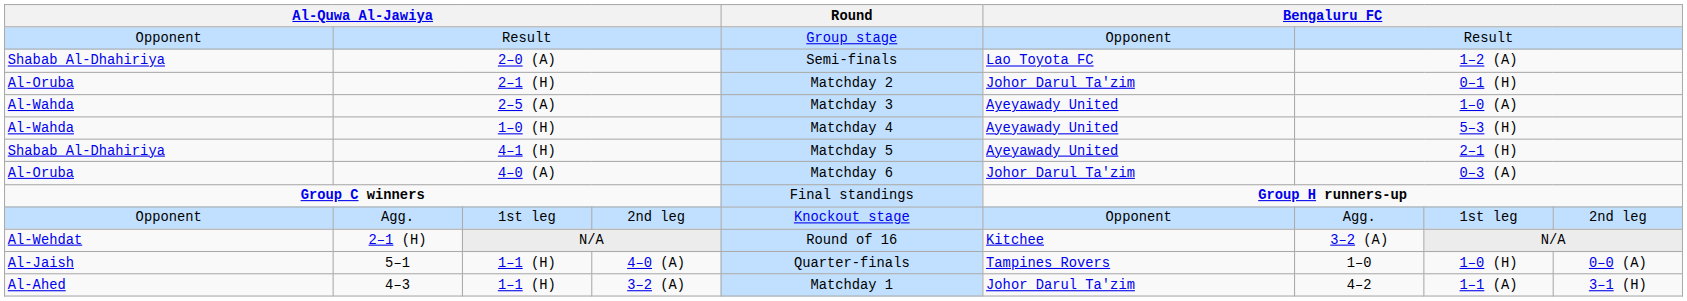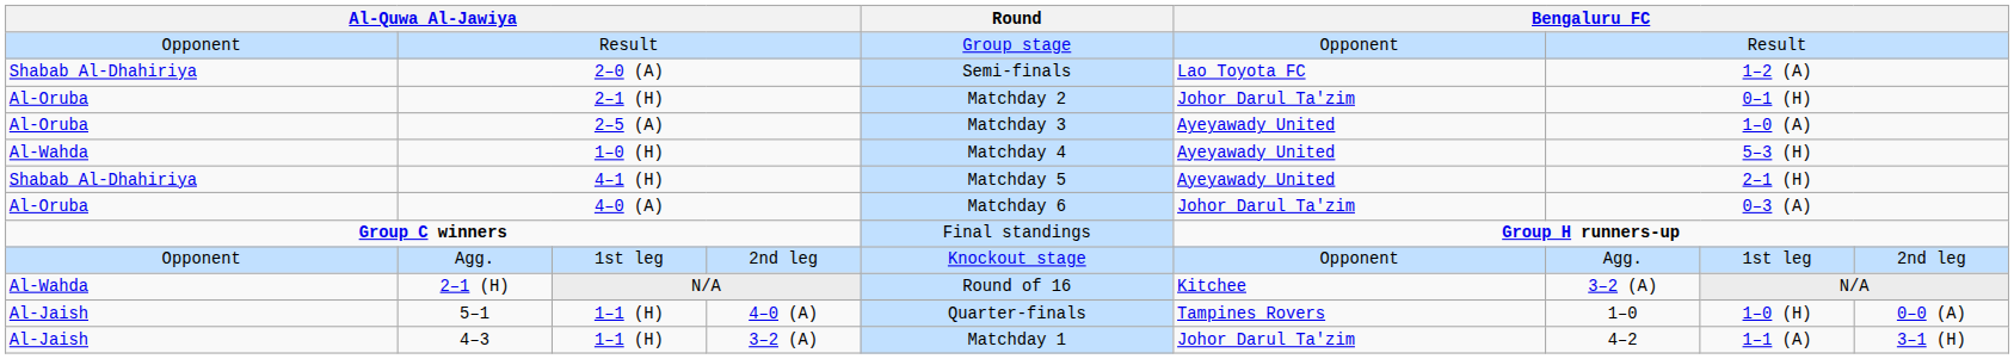2–5 (A) | column 1: Al-Wahda -> Al-Oruba
2–1 (H) / N/A | column 1: Al-Wehdat -> Al-Wahda
4–3 | column 1: Al-Ahed -> Al-Jaish
